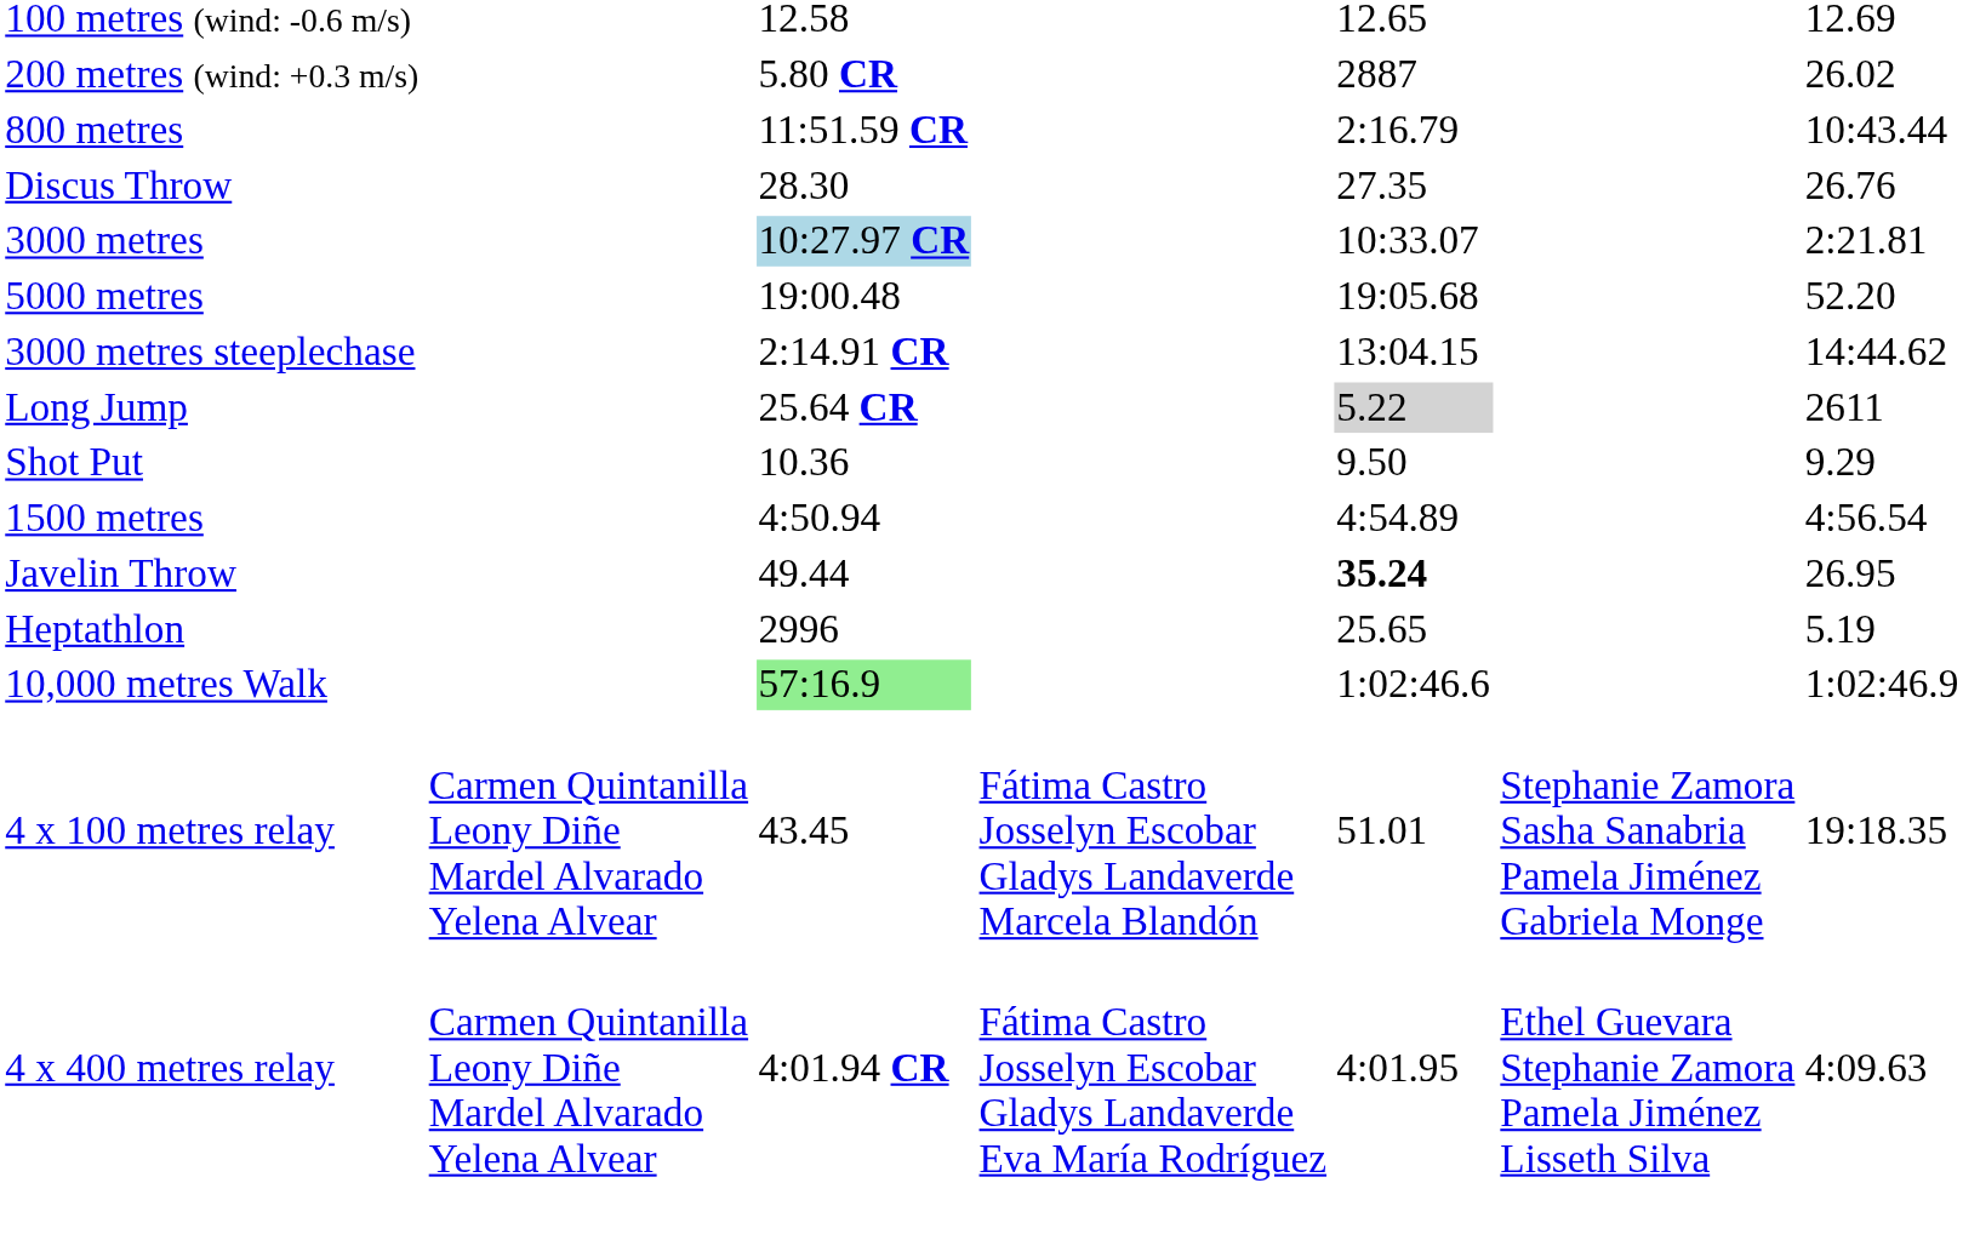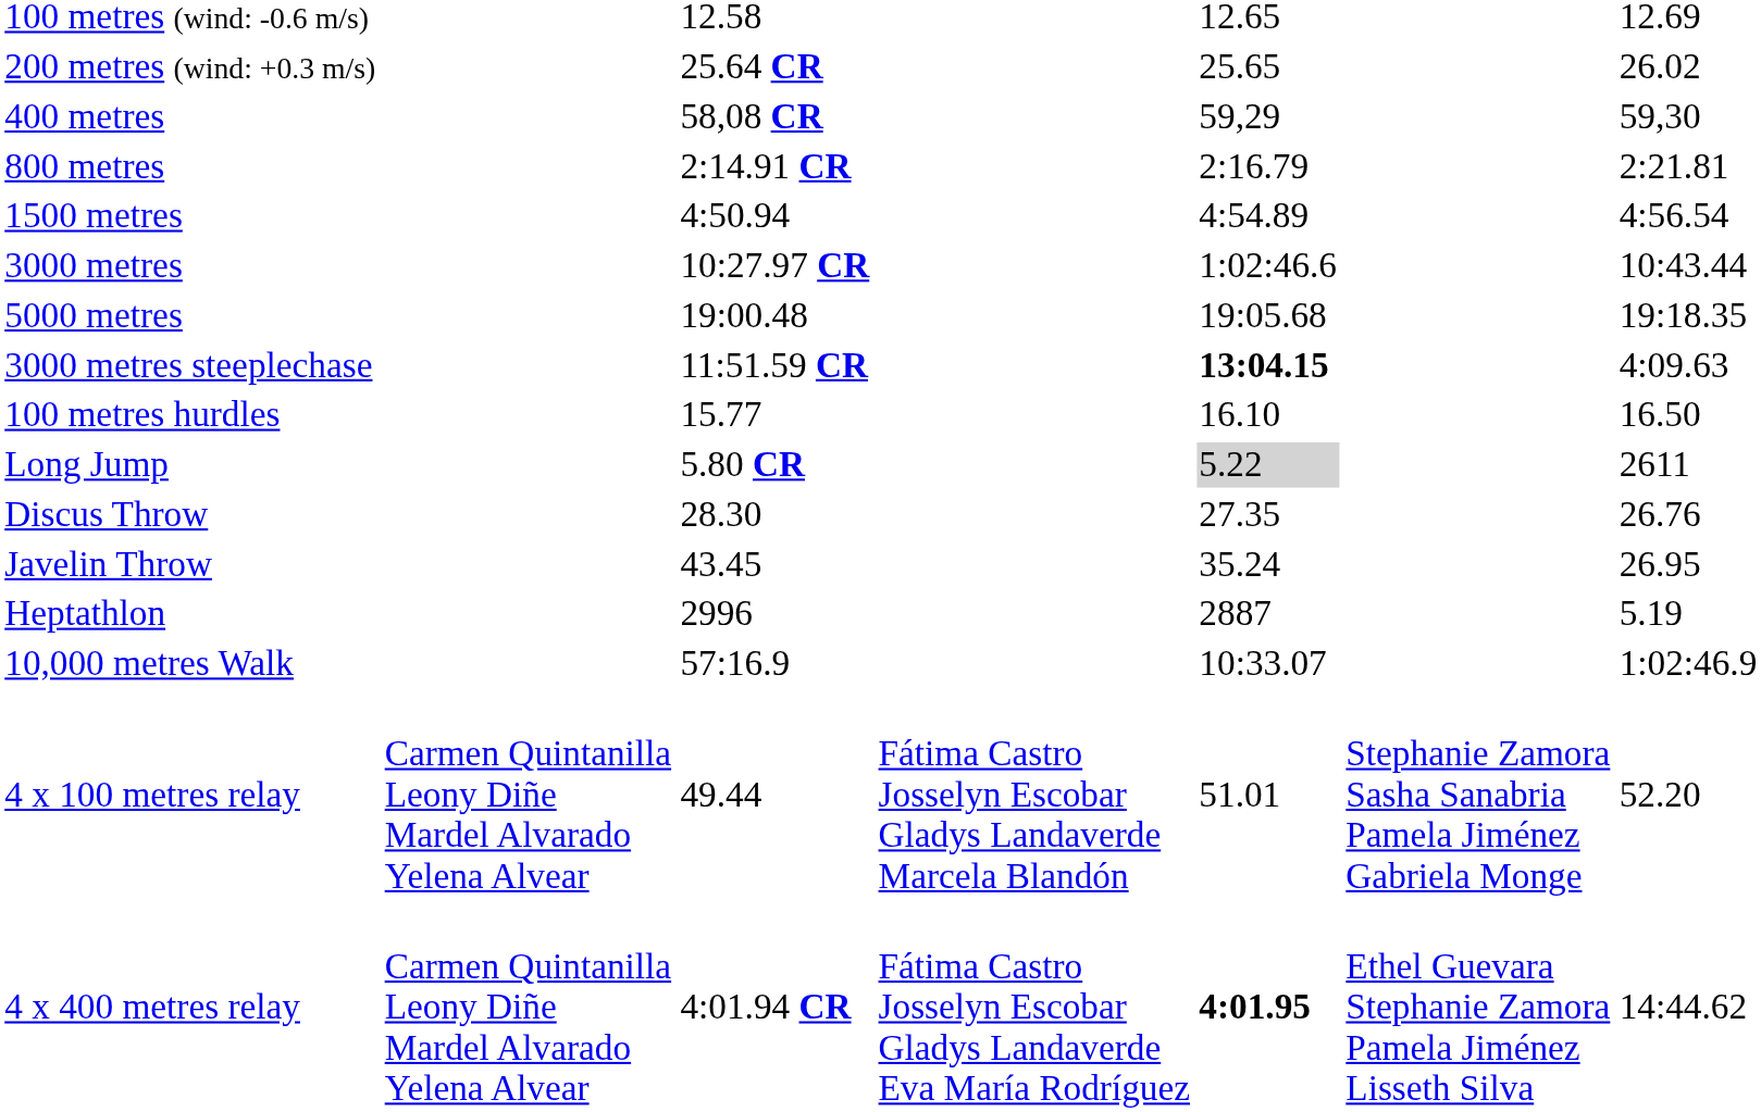200 metres (wind: +0.3 m/s) | column 3: 5.80 CR -> 25.64 CR
200 metres (wind: +0.3 m/s) | column 5: 2887 -> 25.65
+ row: 400 metres | 58,08 CR | 59,29 | 59,30
800 metres | column 3: 11:51.59 CR -> 2:14.91 CR
800 metres | column 7: 10:43.44 -> 2:21.81
rows swapped: 1500 metres <-> Discus Throw
3000 metres | column 3: lightblue background -> no background
3000 metres | column 5: 10:33.07 -> 1:02:46.6
3000 metres | column 7: 2:21.81 -> 10:43.44
5000 metres | column 7: 52.20 -> 19:18.35
3000 metres steeplechase | column 3: 2:14.91 CR -> 11:51.59 CR
3000 metres steeplechase | column 5: normal -> bold
3000 metres steeplechase | column 7: 14:44.62 -> 4:09.63
+ row: 100 metres hurdles | 15.77 | 16.10 | 16.50
Long Jump | column 3: 25.64 CR -> 5.80 CR
- row: Shot Put | 10.36 | 9.50 | 9.29
Javelin Throw | column 3: 49.44 -> 43.45
Javelin Throw | column 5: bold -> normal
Heptathlon | column 5: 25.65 -> 2887
10,000 metres Walk | column 3: lightgreen background -> no background
10,000 metres Walk | column 5: 1:02:46.6 -> 10:33.07
4 x 100 metres relay | column 3: 43.45 -> 49.44
4 x 100 metres relay | column 7: 19:18.35 -> 52.20
4 x 400 metres relay | column 5: normal -> bold
4 x 400 metres relay | column 7: 4:09.63 -> 14:44.62
